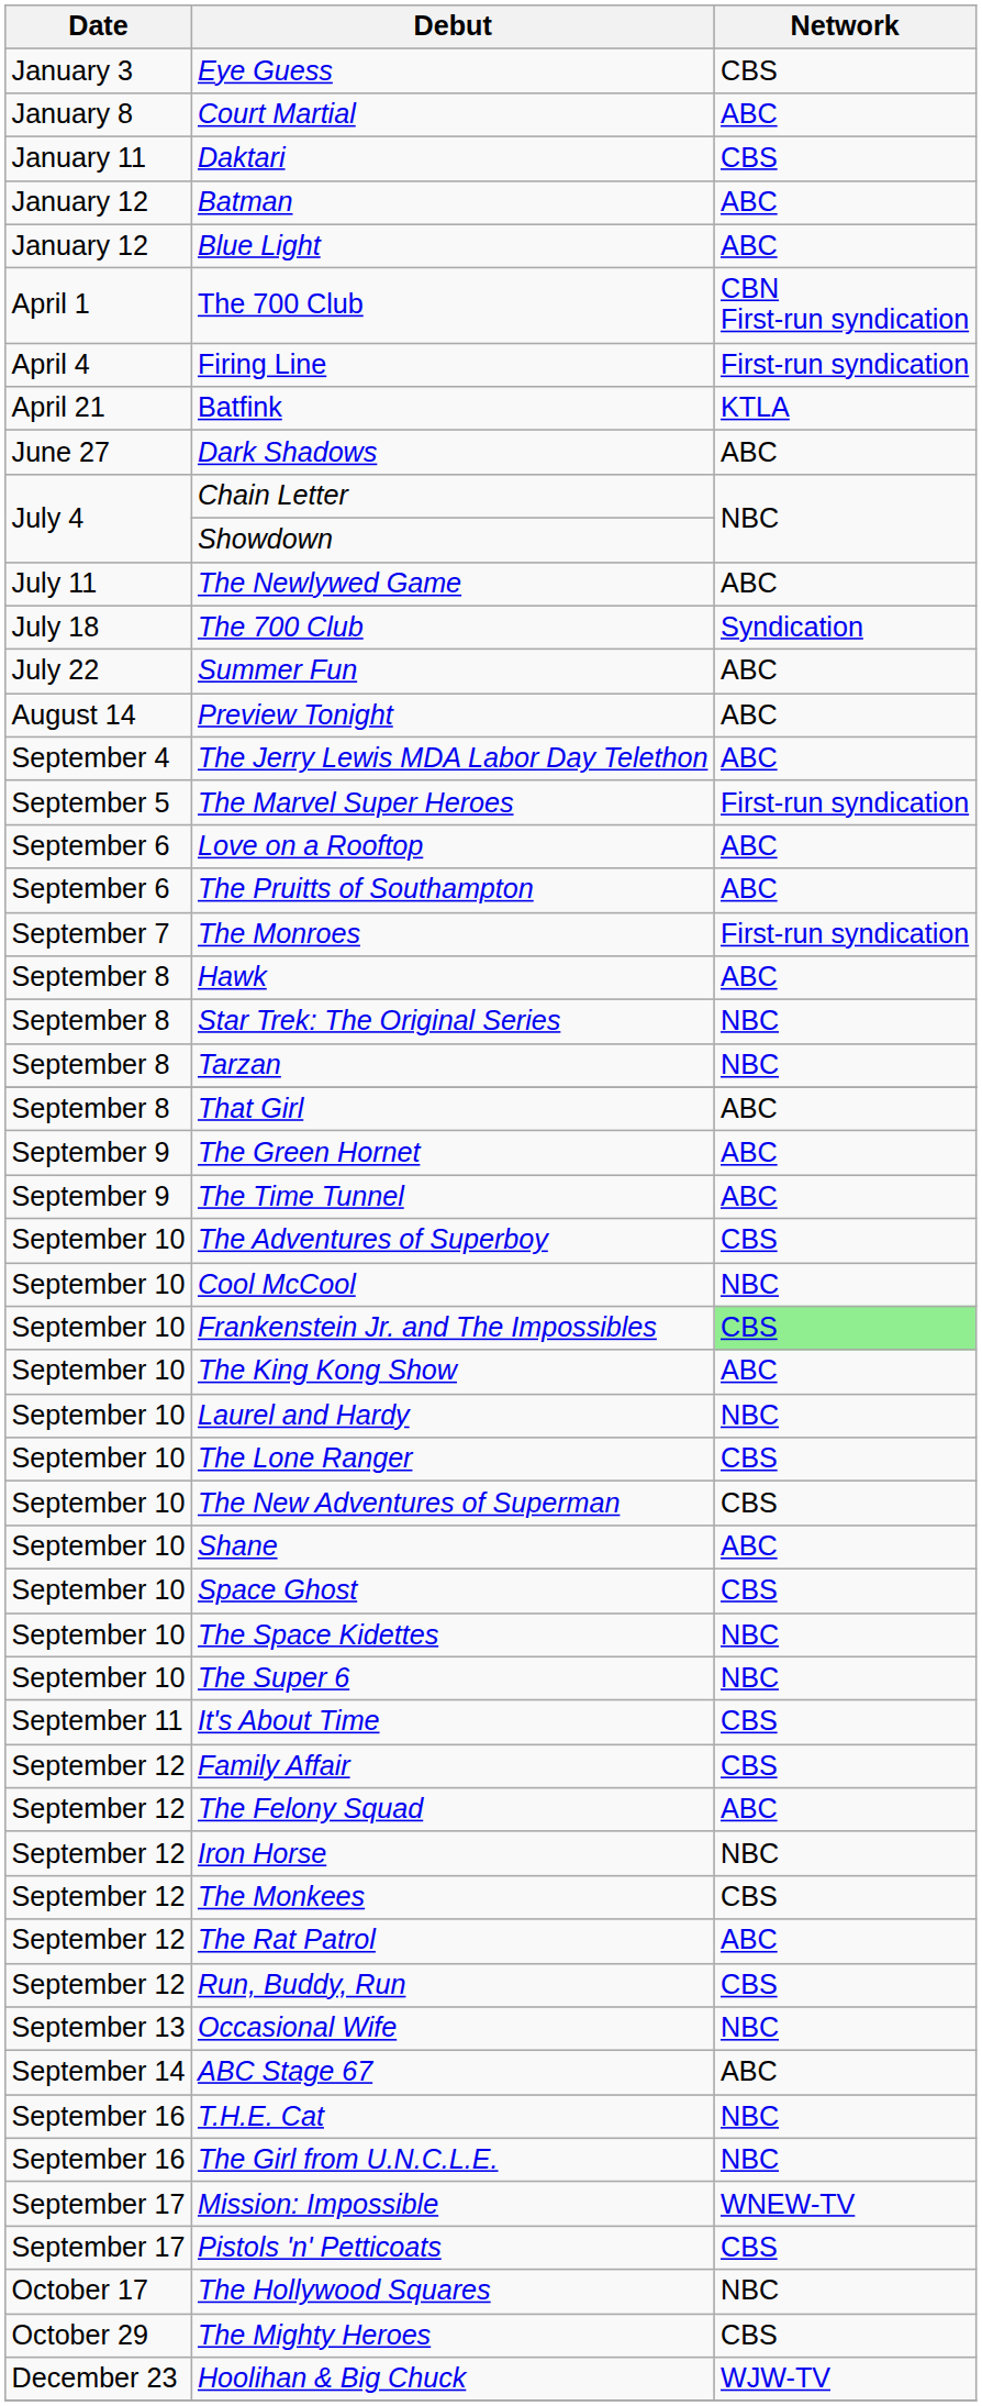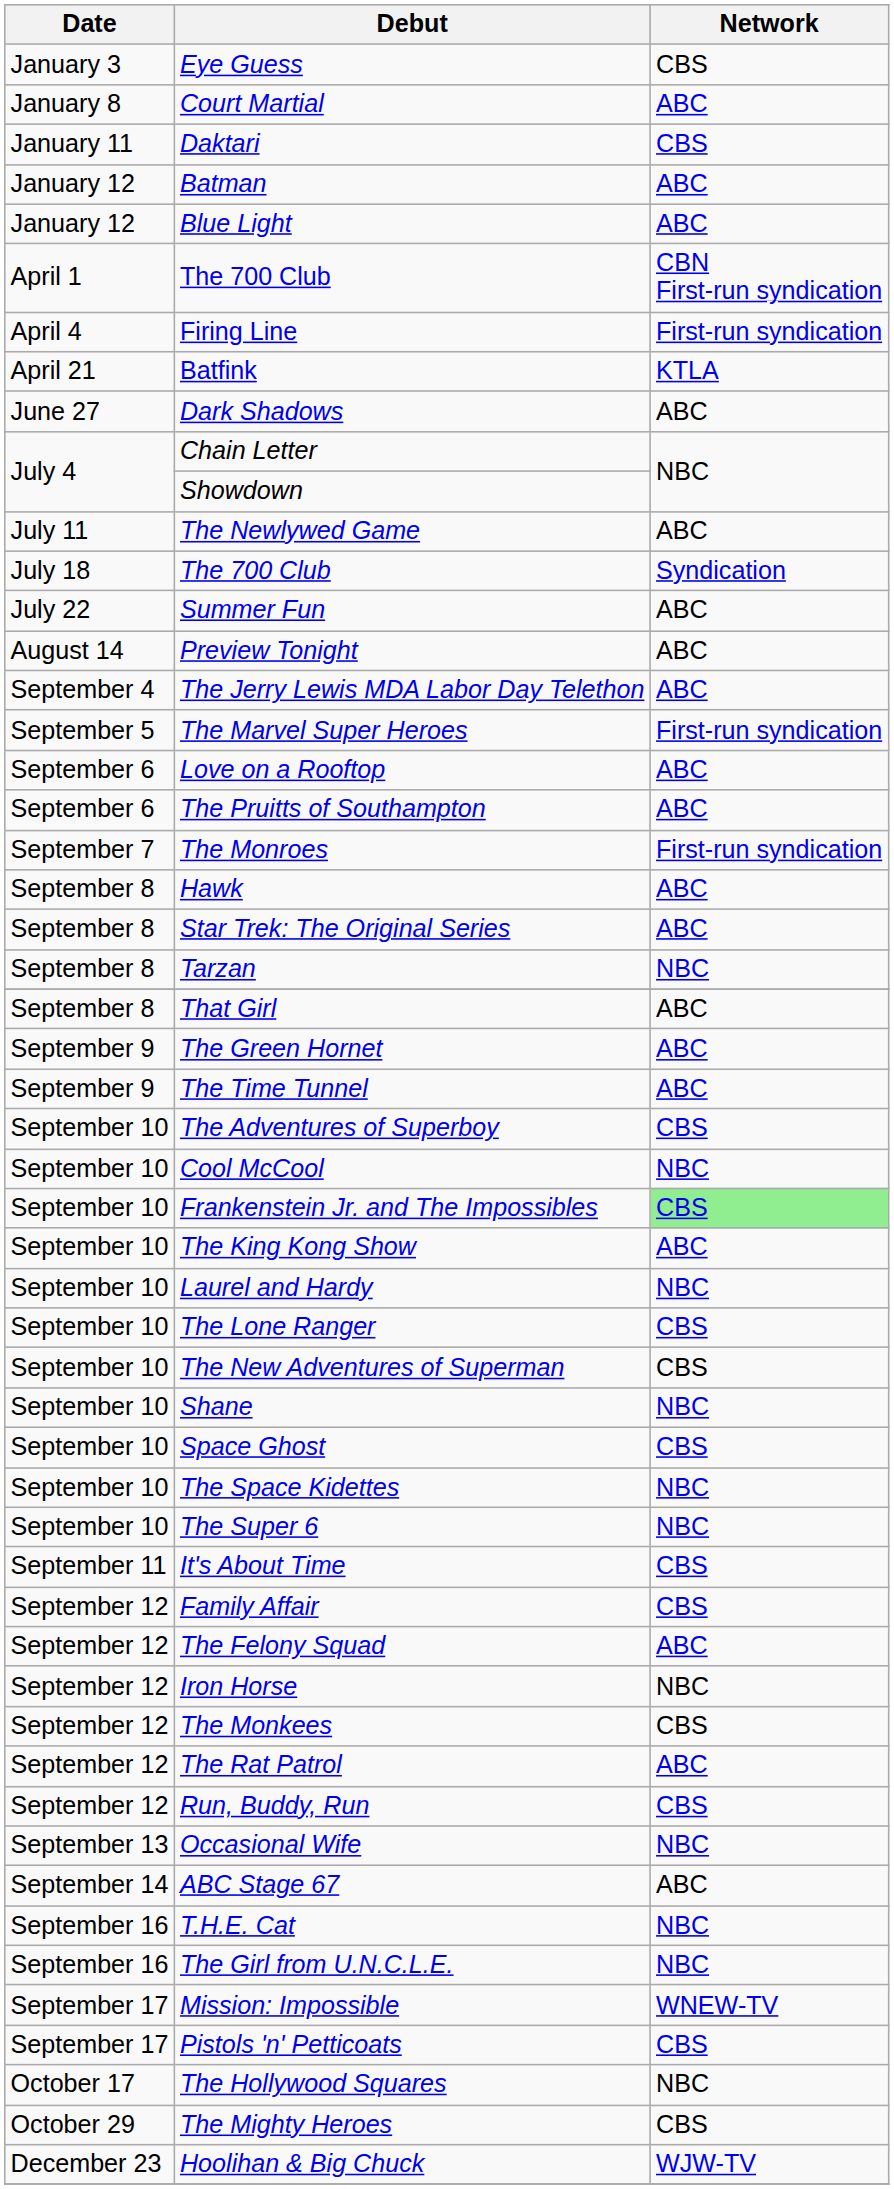Star Trek: The Original Series | Network: NBC -> ABC
Shane | Network: ABC -> NBC
